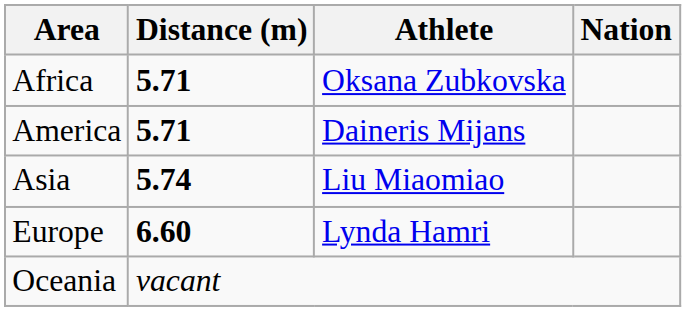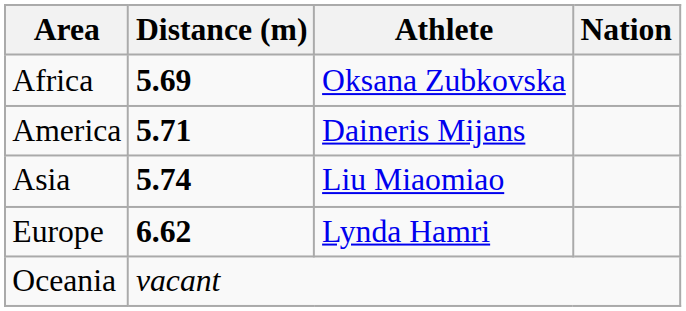Africa | Distance (m): 5.71 -> 5.69
Europe | Distance (m): 6.60 -> 6.62
